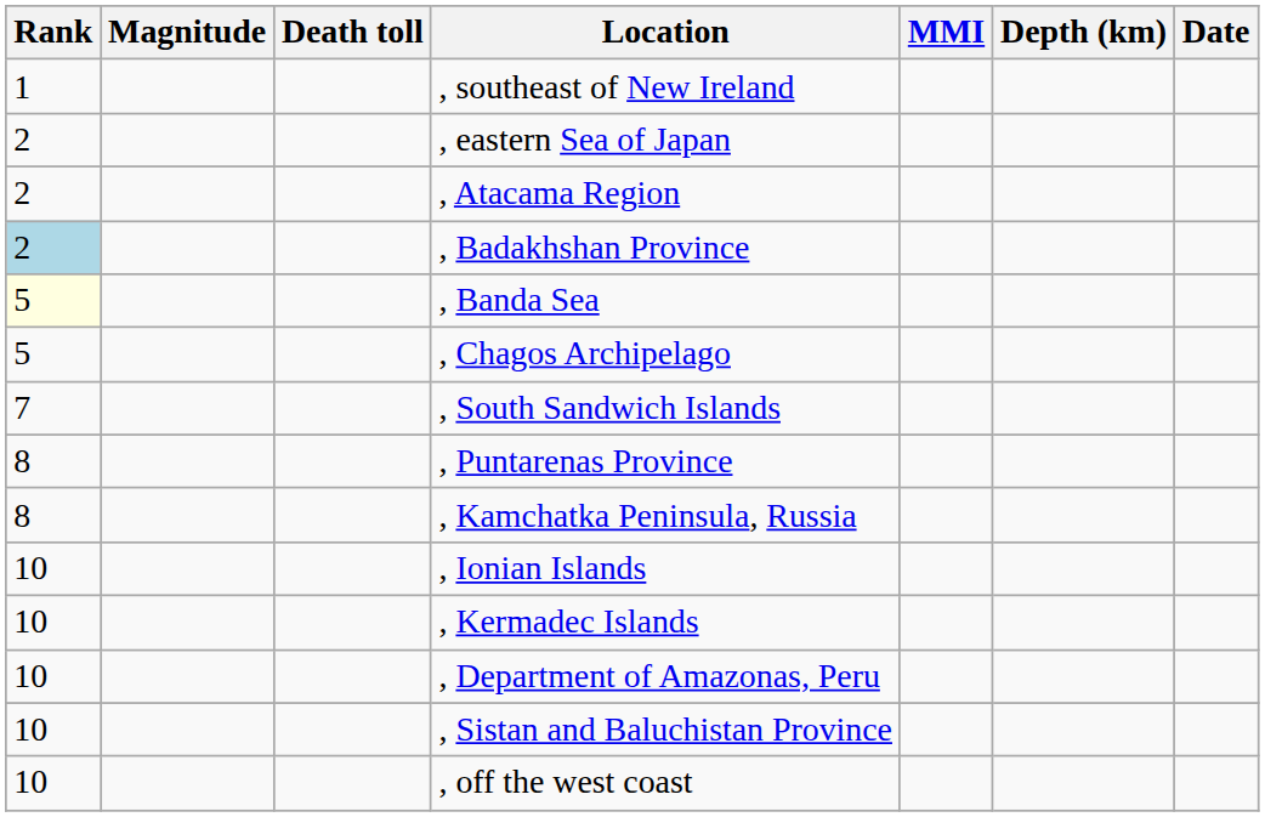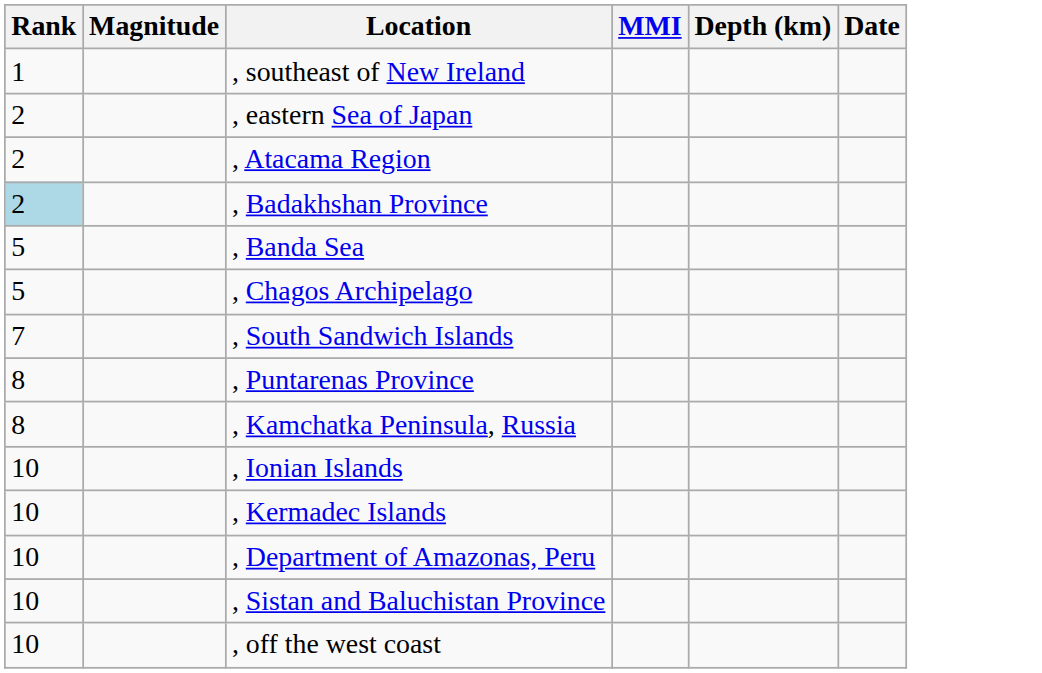- column: Death toll
, Banda Sea | Rank: lightyellow background -> no background
